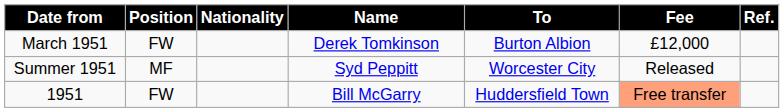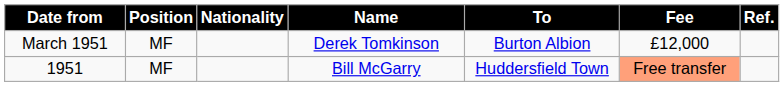March 1951 | Position: FW -> MF
- row: Summer 1951 | MF | Syd Peppitt | Worcester City | Released
1951 | Position: FW -> MF
